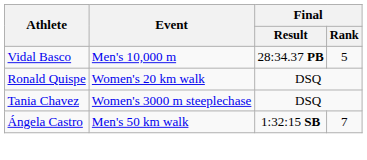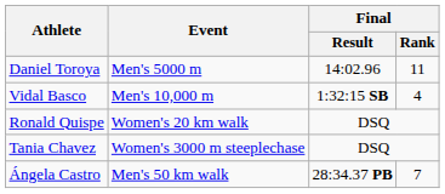+ row: Daniel Toroya | Men's 5000 m | 14:02.96 | 11
Vidal Basco | Final / Result: 28:34.37 PB -> 1:32:15 SB
Vidal Basco | Final / Rank: 5 -> 4
Ángela Castro | Final / Result: 1:32:15 SB -> 28:34.37 PB
